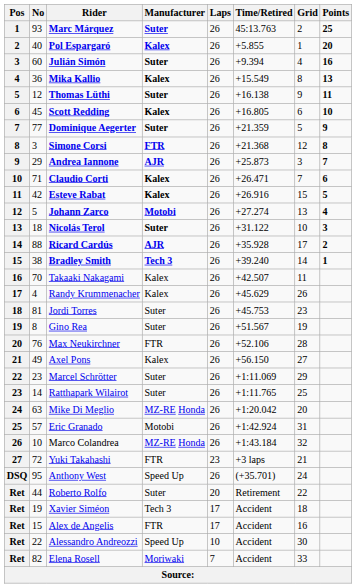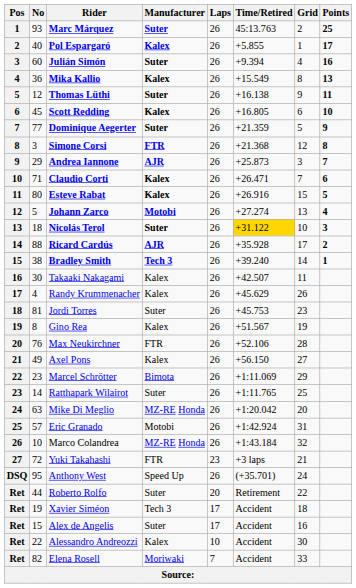Pol Espargaró | Points: 20 -> 17
Esteve Rabat | No: 42 -> 80
Nicolás Terol | Time/Retired: no background -> gold background
Takaaki Nakagami | No: 70 -> 30
Gino Rea | Manufacturer: Suter -> Kalex
Marcel Schrötter | Manufacturer: Suter -> Bimota
Alex de Angelis | Manufacturer: FTR -> Suter
Alessandro Andreozzi | Manufacturer: Speed Up -> Kalex
